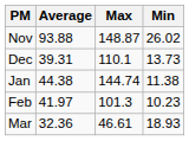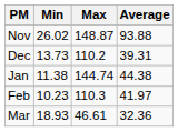columns swapped: Average <-> Min
Dec | Max: 110.1 -> 110.2
Feb | Max: 101.3 -> 110.3
